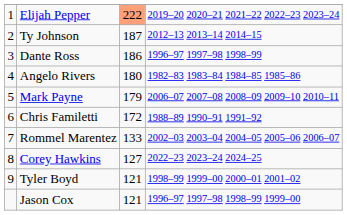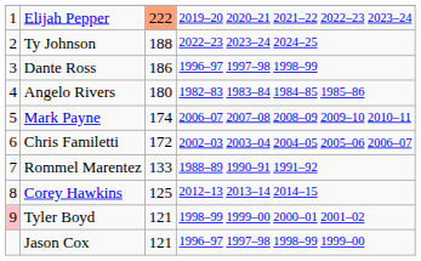Ty Johnson | column 3: 187 -> 188
Ty Johnson | column 4: 2012–13 2013–14 2014–15 -> 2022–23 2023–24 2024–25
Mark Payne | column 3: 179 -> 174
Chris Familetti | column 4: 1988–89 1990–91 1991–92 -> 2002–03 2003–04 2004–05 2005–06 2006–07
Rommel Marentez | column 4: 2002–03 2003–04 2004–05 2005–06 2006–07 -> 1988–89 1990–91 1991–92
Corey Hawkins | column 3: 127 -> 125
Corey Hawkins | column 4: 2022–23 2023–24 2024–25 -> 2012–13 2013–14 2014–15
Tyler Boyd | column 1: no background -> pink background
